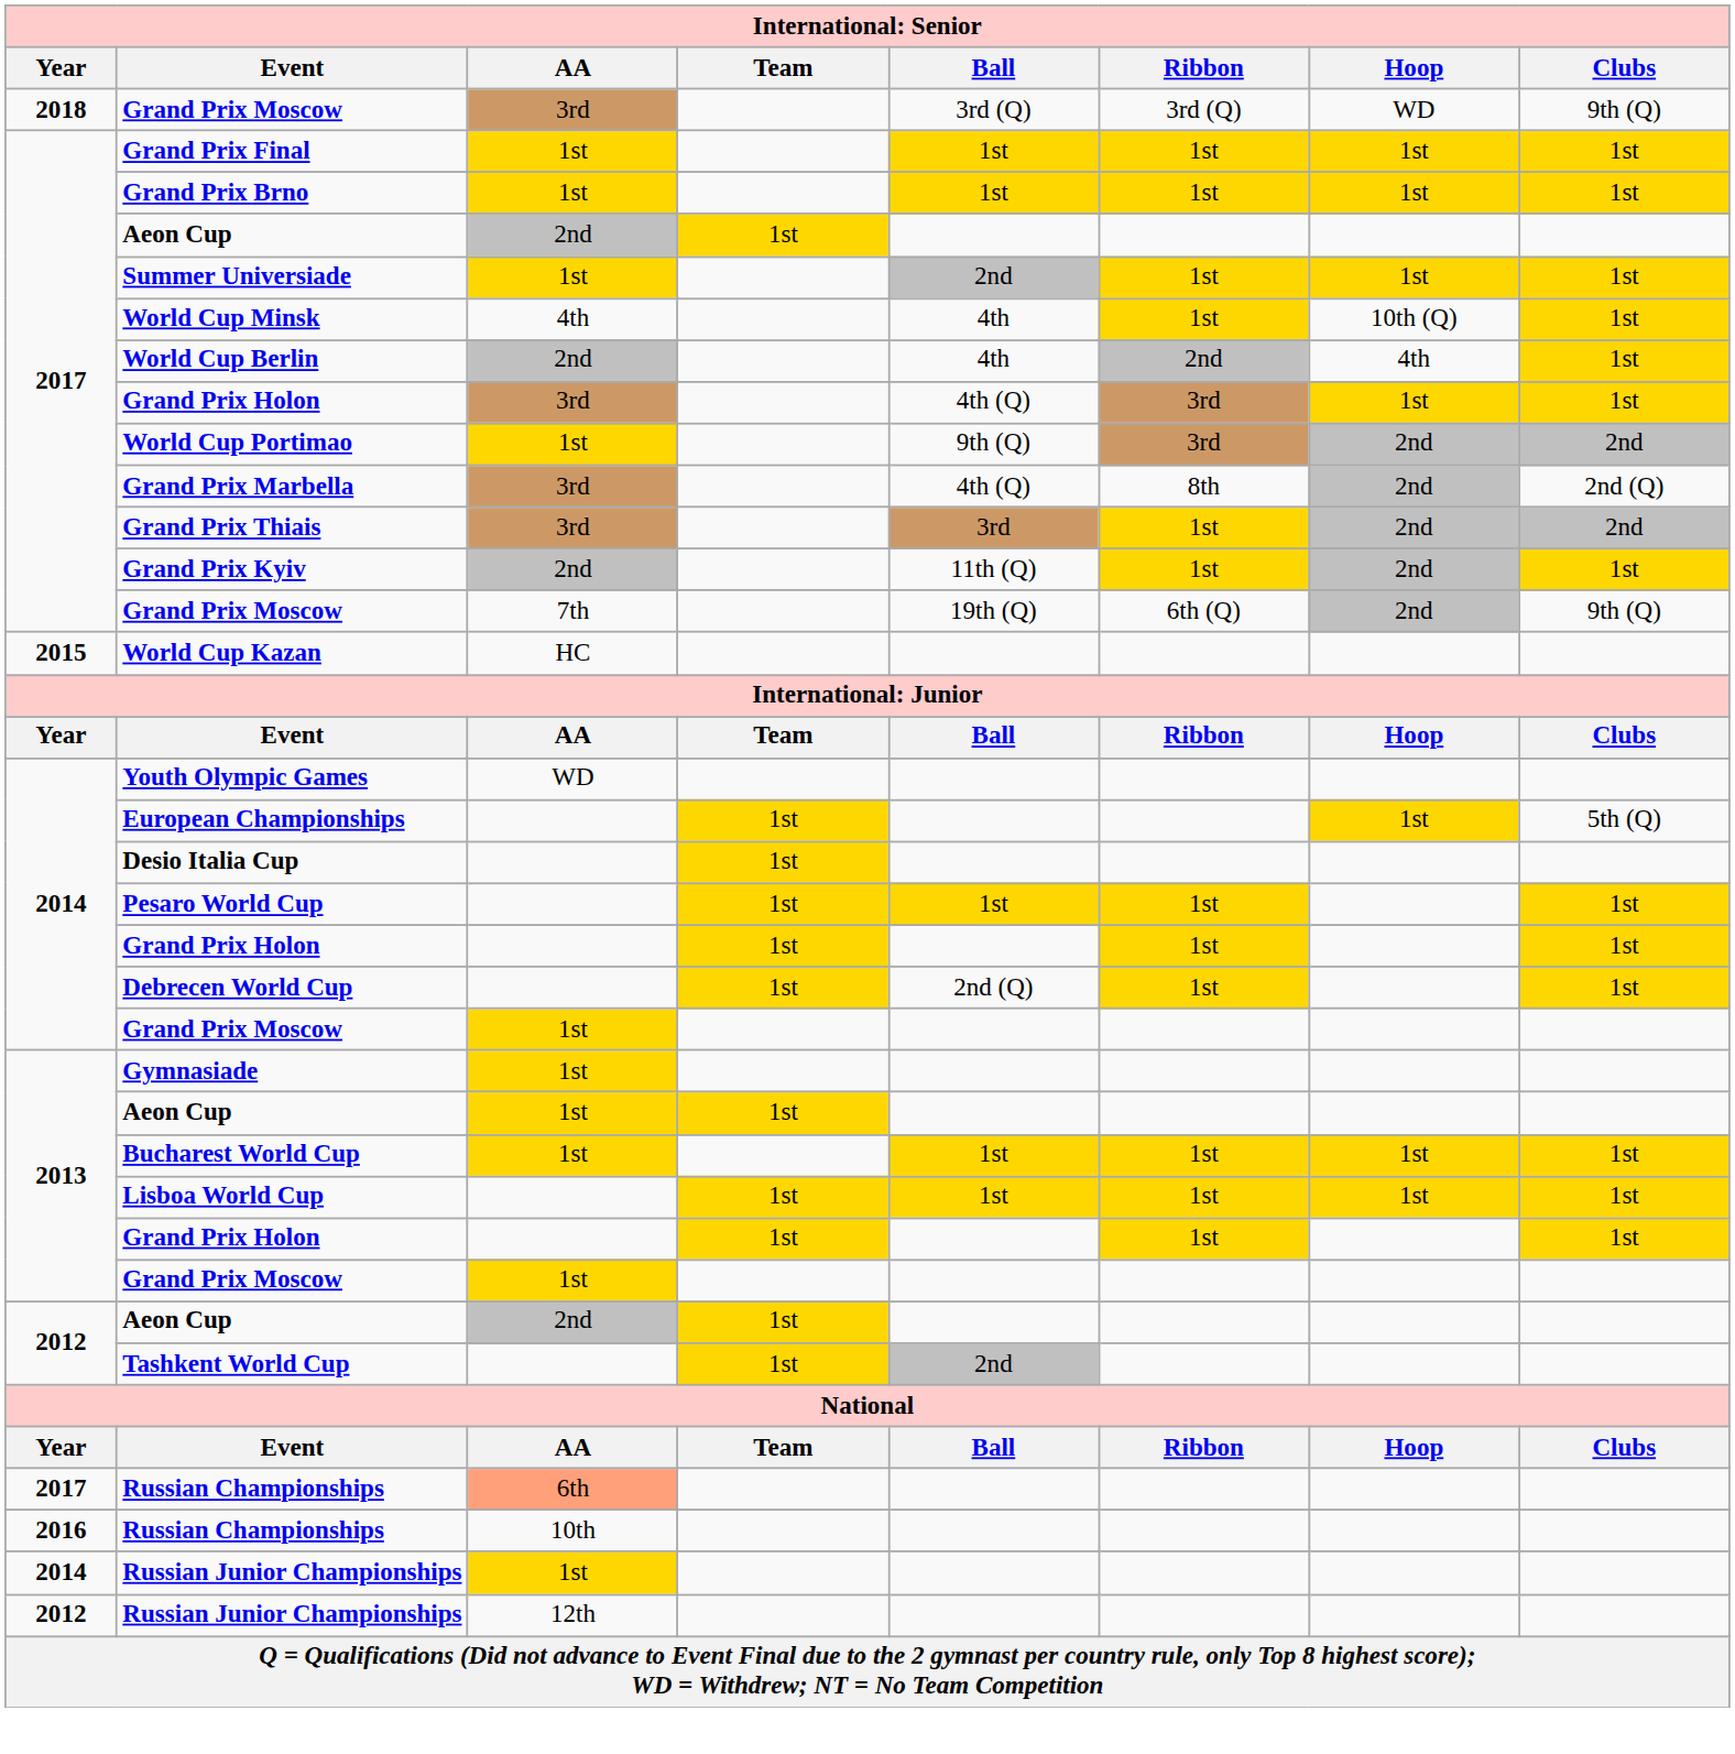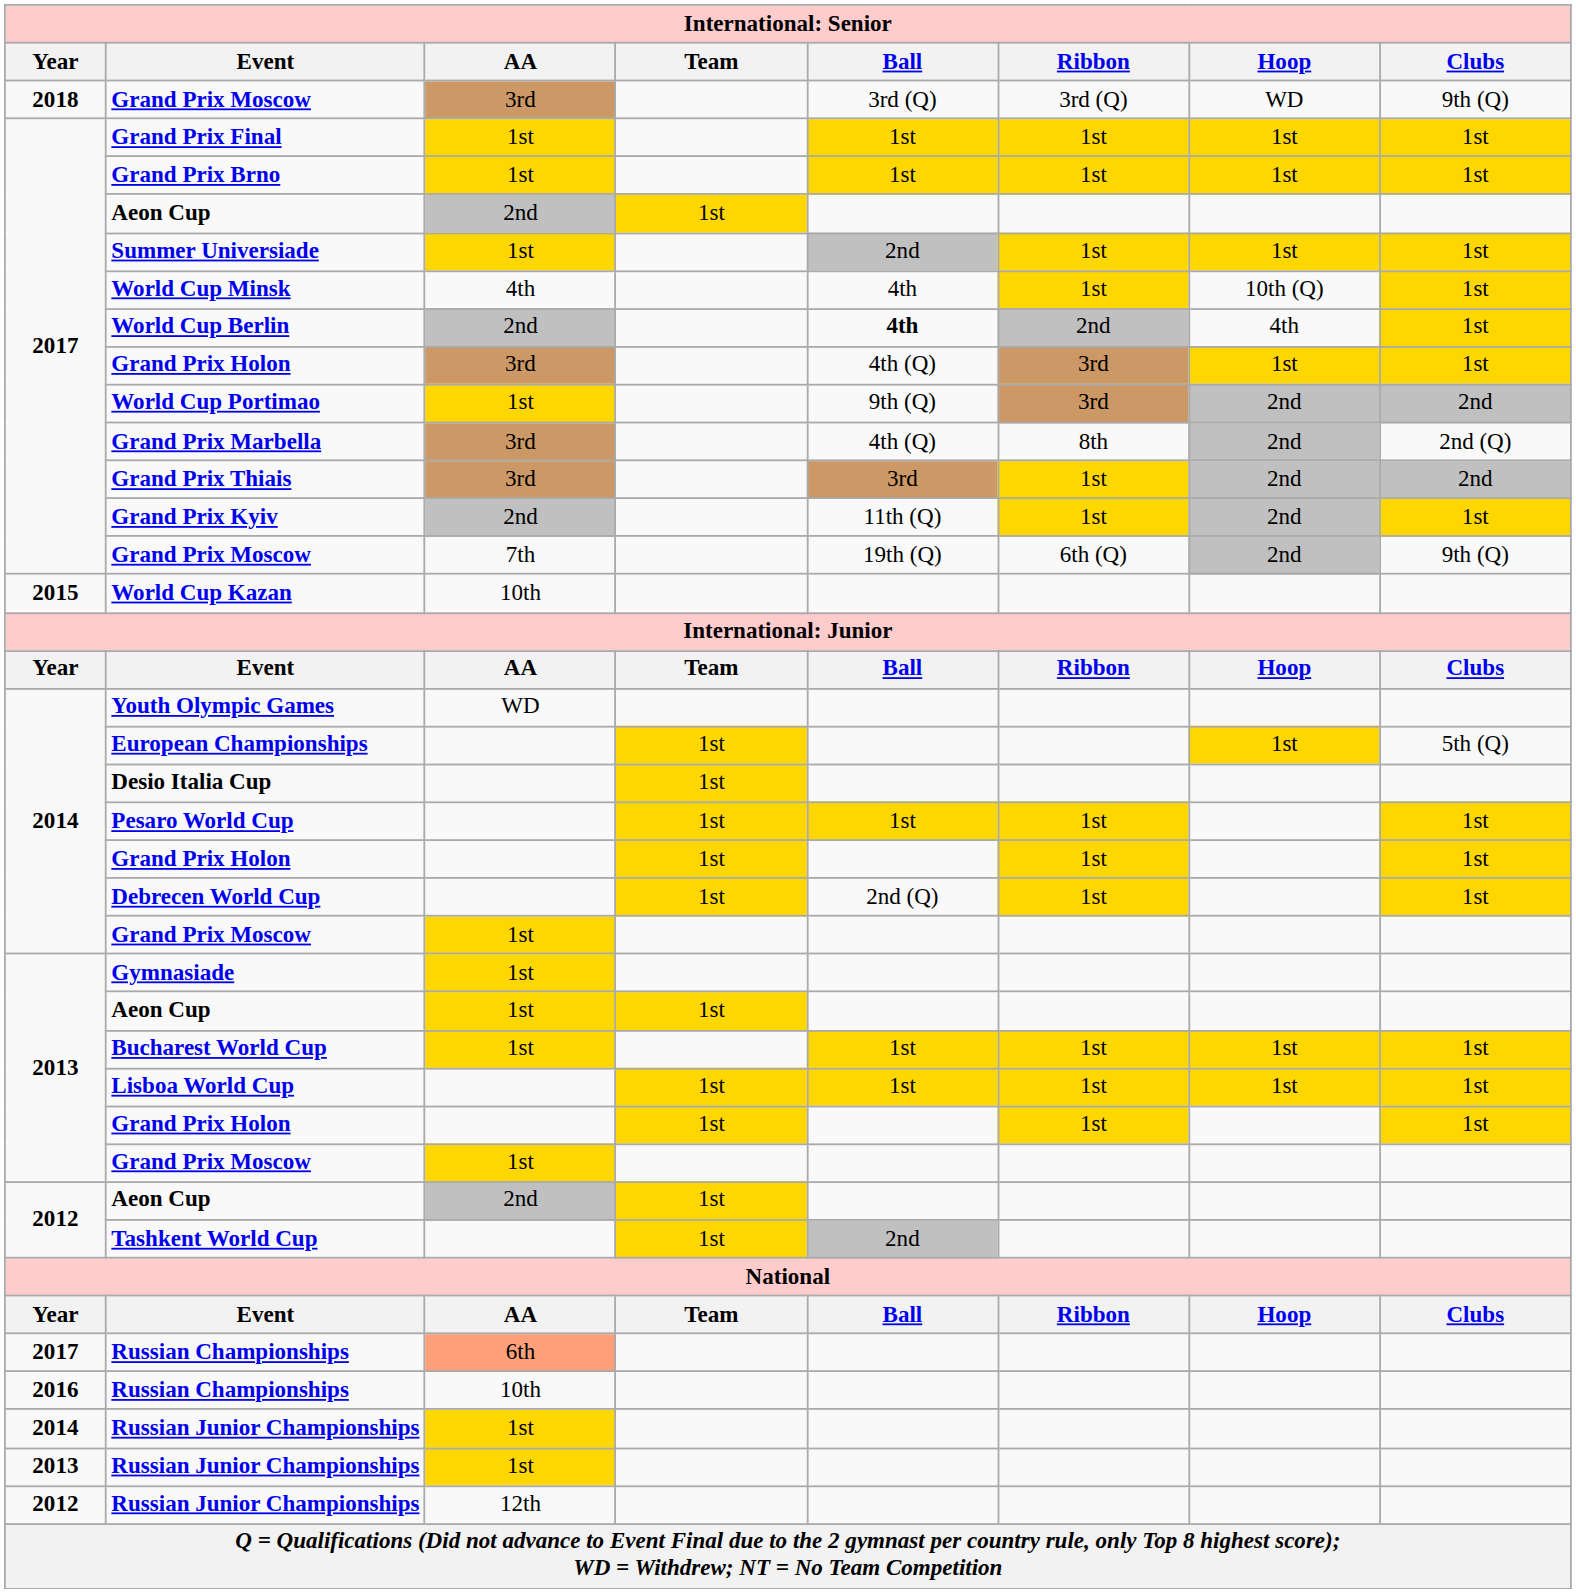World Cup Berlin | Ball: normal -> bold
World Cup Kazan | AA: HC -> 10th
+ row: 2013 | Russian Junior Championships | 1st
